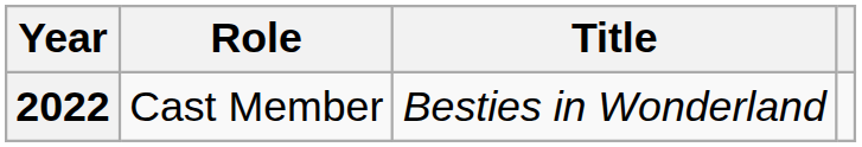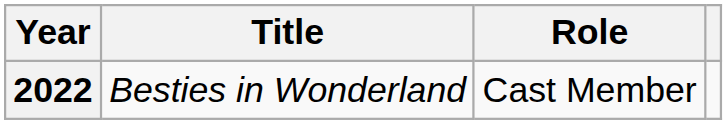columns swapped: Title <-> Role
